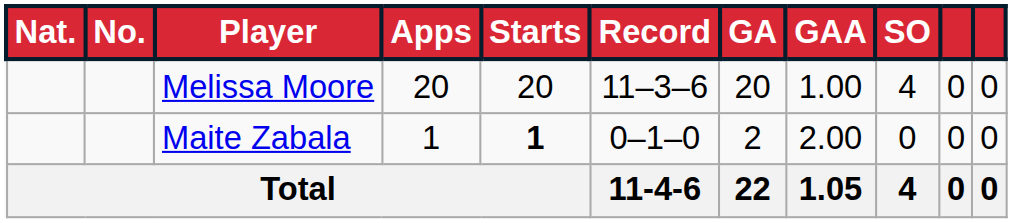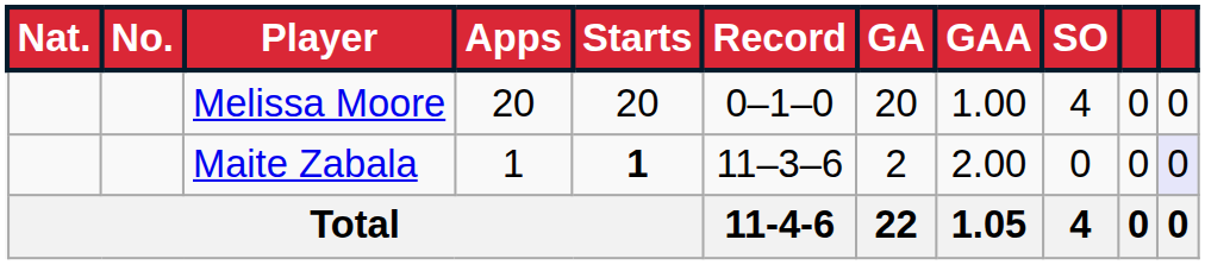Melissa Moore | Record: 11–3–6 -> 0–1–0
Maite Zabala | Record: 0–1–0 -> 11–3–6
Maite Zabala | column 11: no background -> lavender background
